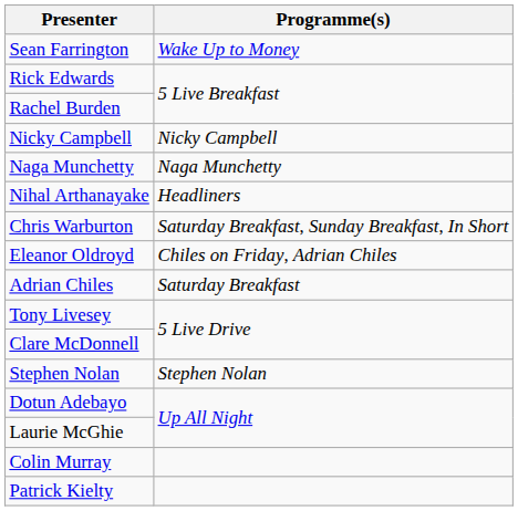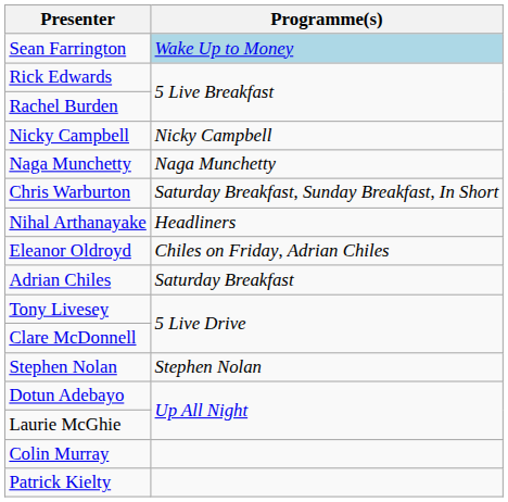Sean Farrington | Programme(s): no background -> lightblue background
rows swapped: Nihal Arthanayake <-> Chris Warburton
